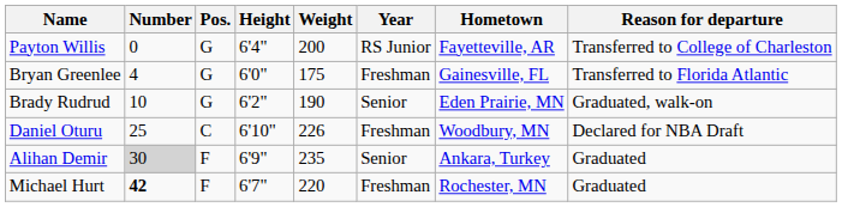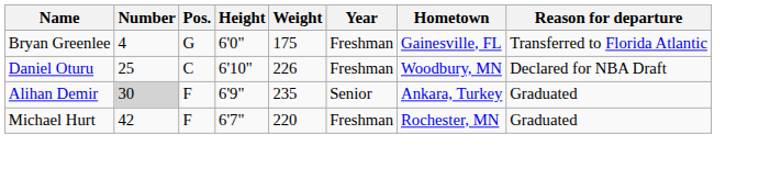- row: Payton Willis | 0 | G | 6'4" | 200 | RS Junior | Fayetteville, AR | Transferred to College of Charleston
- row: Brady Rudrud | 10 | G | 6'2" | 190 | Senior | Eden Prairie, MN | Graduated, walk-on
Michael Hurt | Number: bold -> normal
